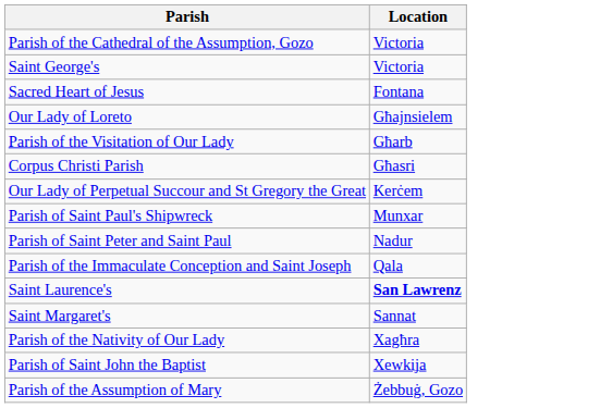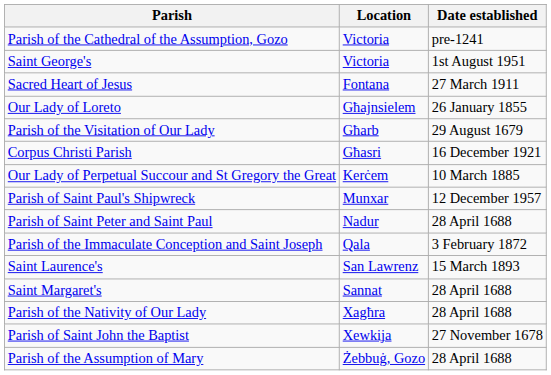+ column: Date established | pre-1241 | 1st August 1951 | 27 March 1911 | 26 January 1855 | 29 August 1679 | 16 December 1921 | 10 March 1885 | 12 December 1957 | 28 April 1688 | 3 February 1872 | 15 March 1893 | 28 April 1688 | 28 April 1688 | 27 November 1678 | 28 April 1688
Saint Laurence's | Location: bold -> normal
